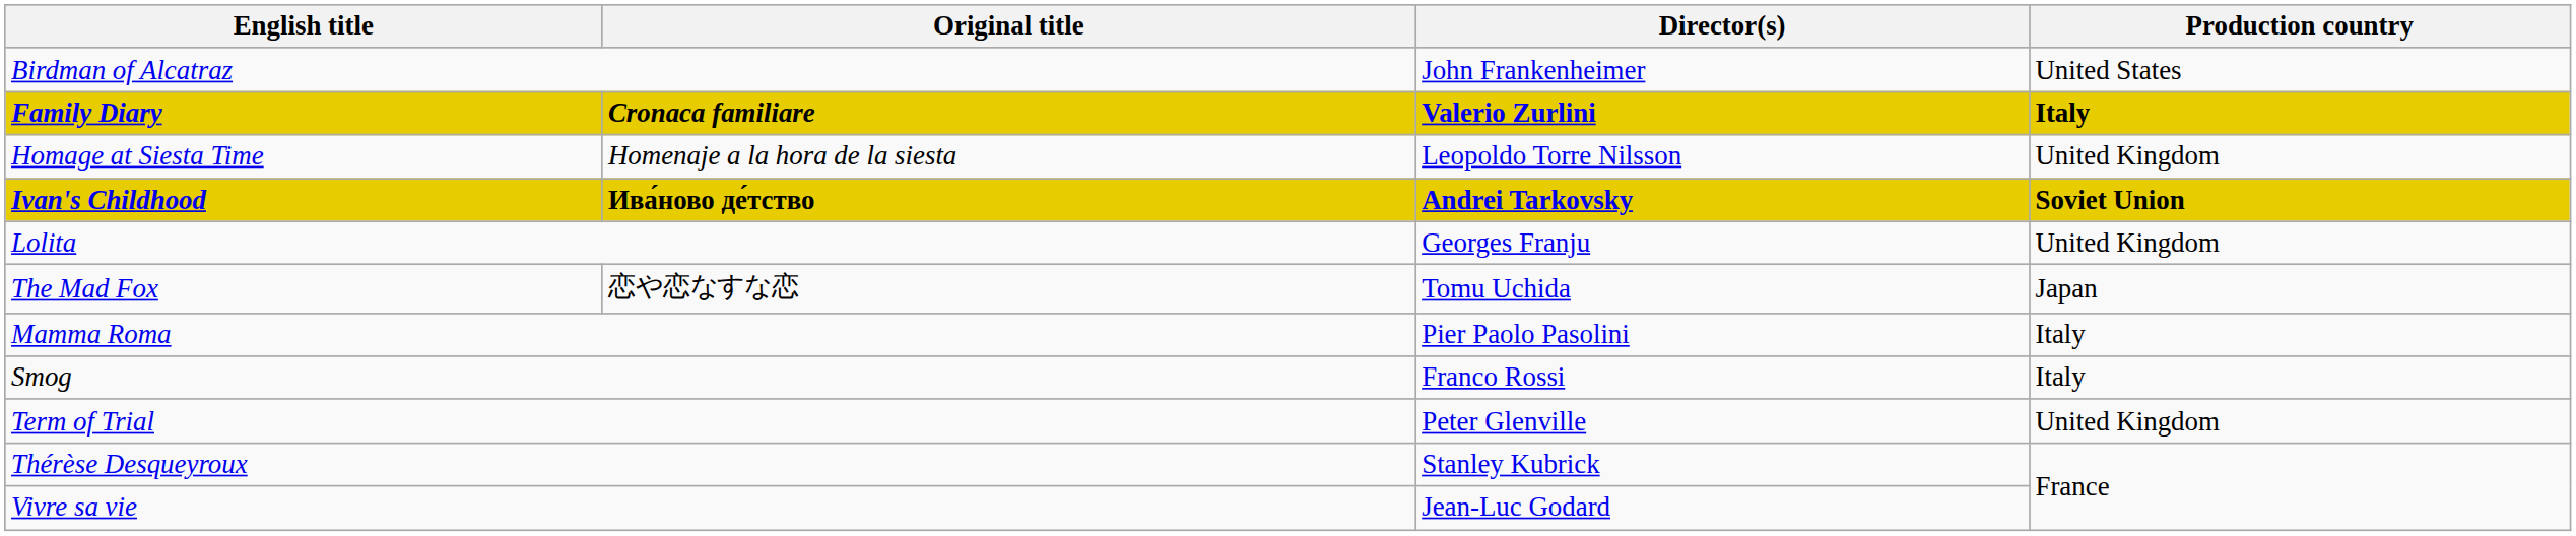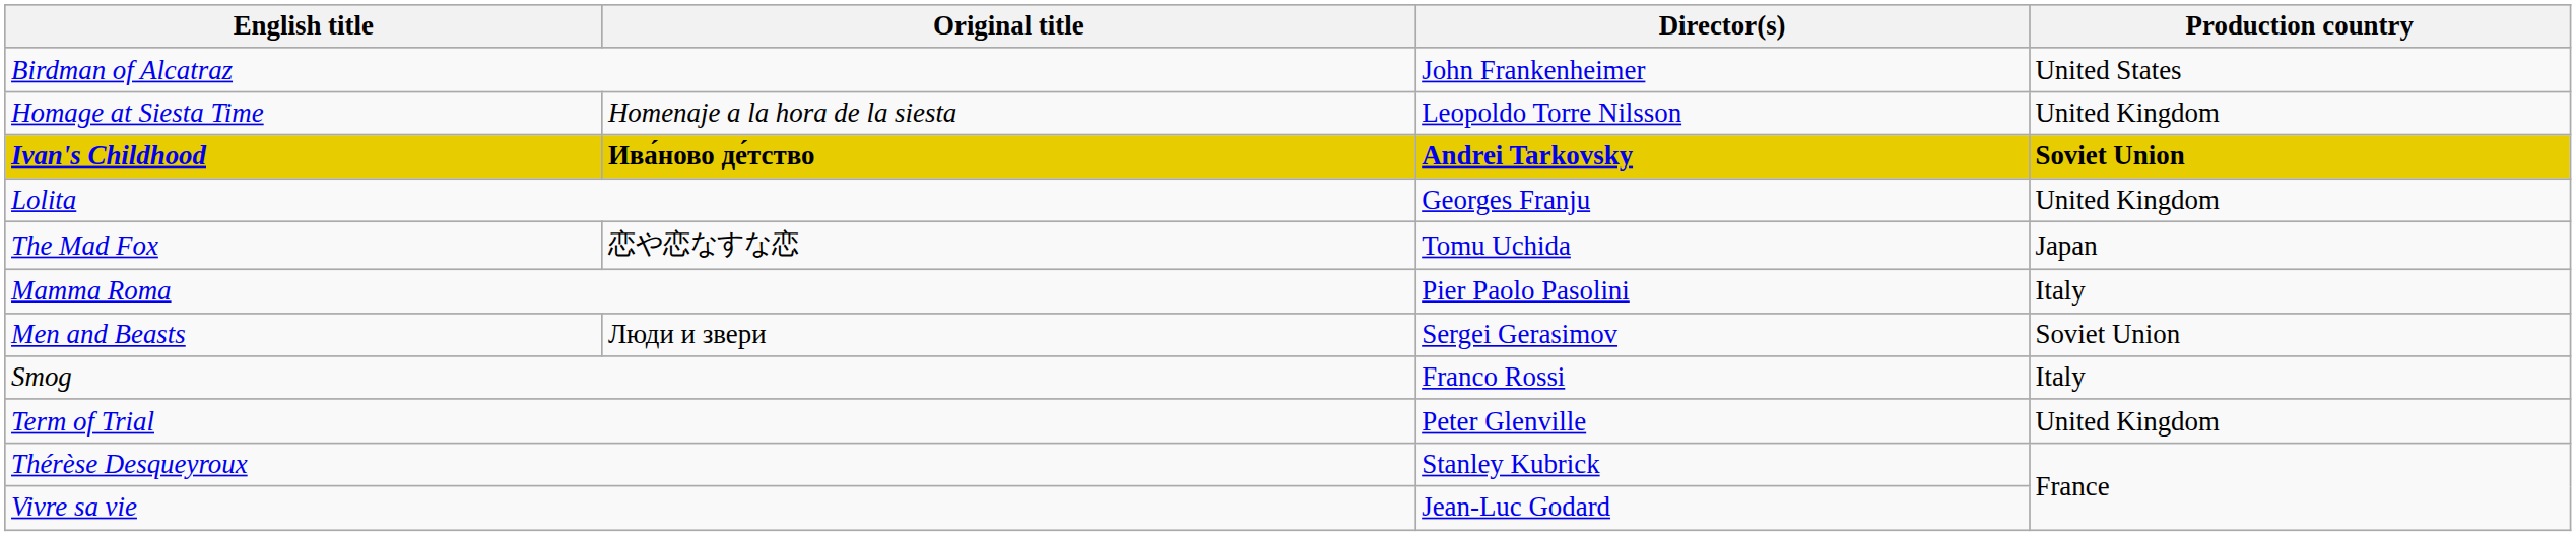- row: Family Diary | Cronaca familiare | Valerio Zurlini | Italy
+ row: Men and Beasts | Люди и звери | Sergei Gerasimov | Soviet Union
